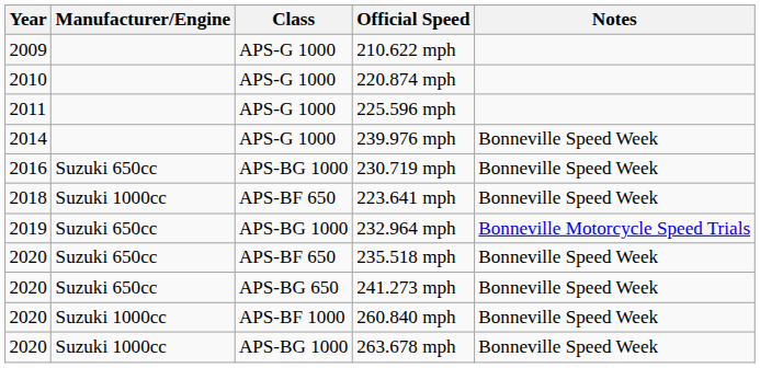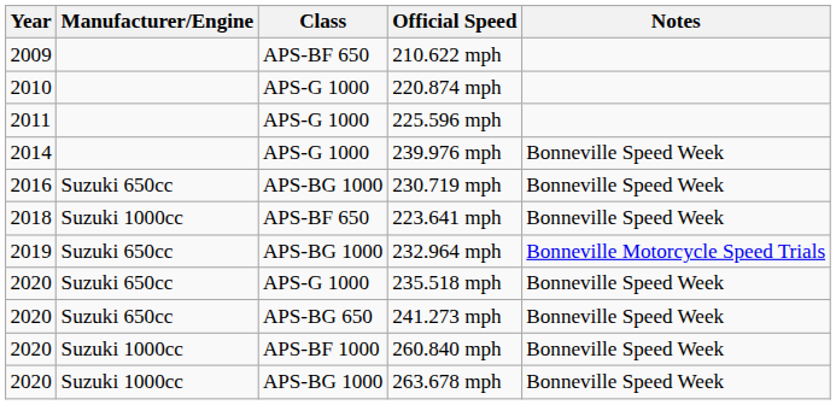210.622 mph | Class: APS-G 1000 -> APS-BF 650
235.518 mph | Class: APS-BF 650 -> APS-G 1000
